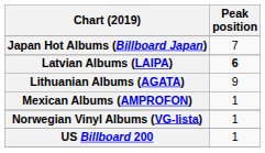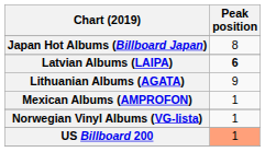Japan Hot Albums (Billboard Japan) | Peak position: 7 -> 8
US Billboard 200 | Peak position: no background -> lightsalmon background
